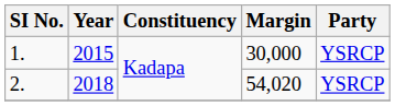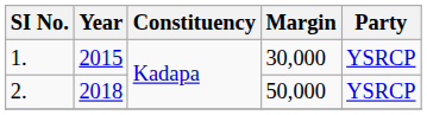2. | Margin: 54,020 -> 50,000
